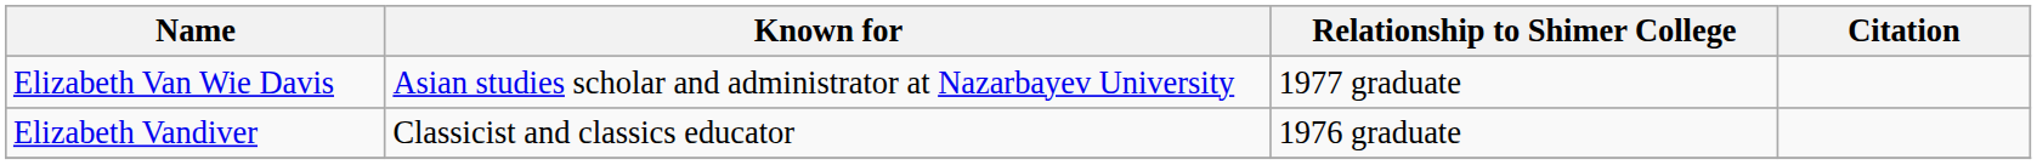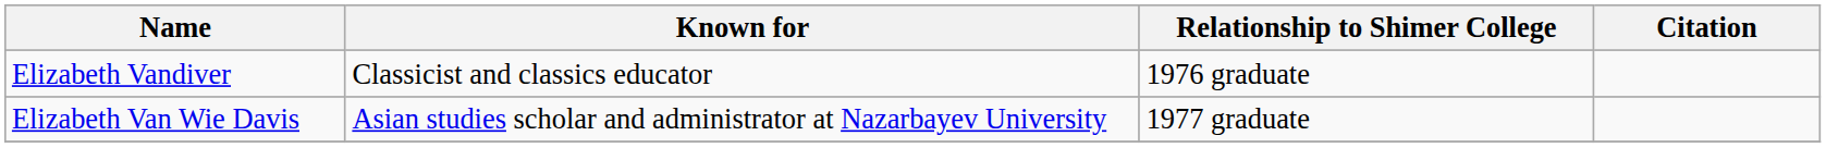rows swapped: Elizabeth Van Wie Davis <-> Elizabeth Vandiver
